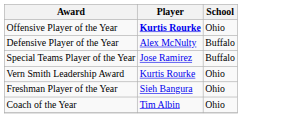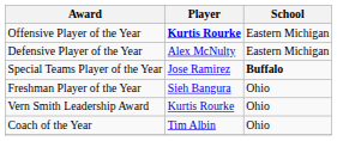Offensive Player of the Year | School: Ohio -> Eastern Michigan
Defensive Player of the Year | School: Buffalo -> Eastern Michigan
Special Teams Player of the Year | School: normal -> bold
rows swapped: Freshman Player of the Year <-> Vern Smith Leadership Award
